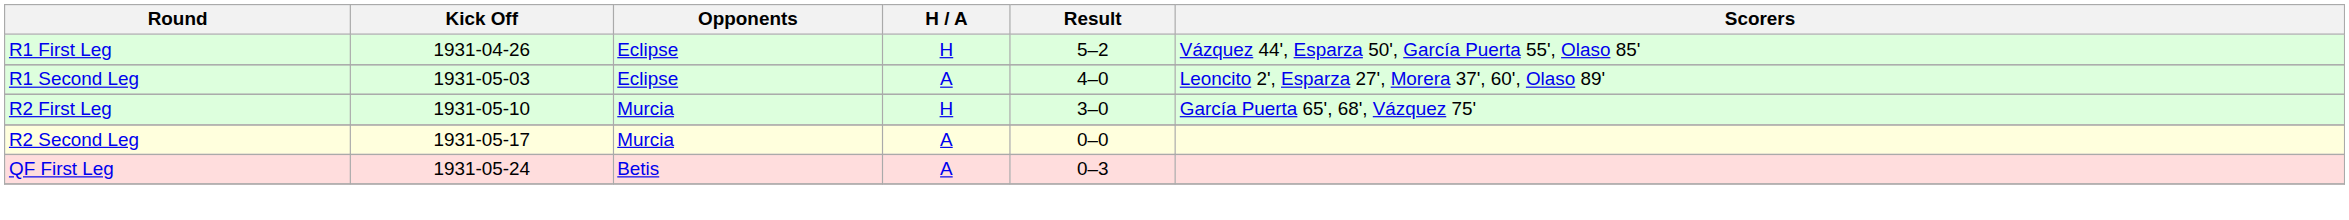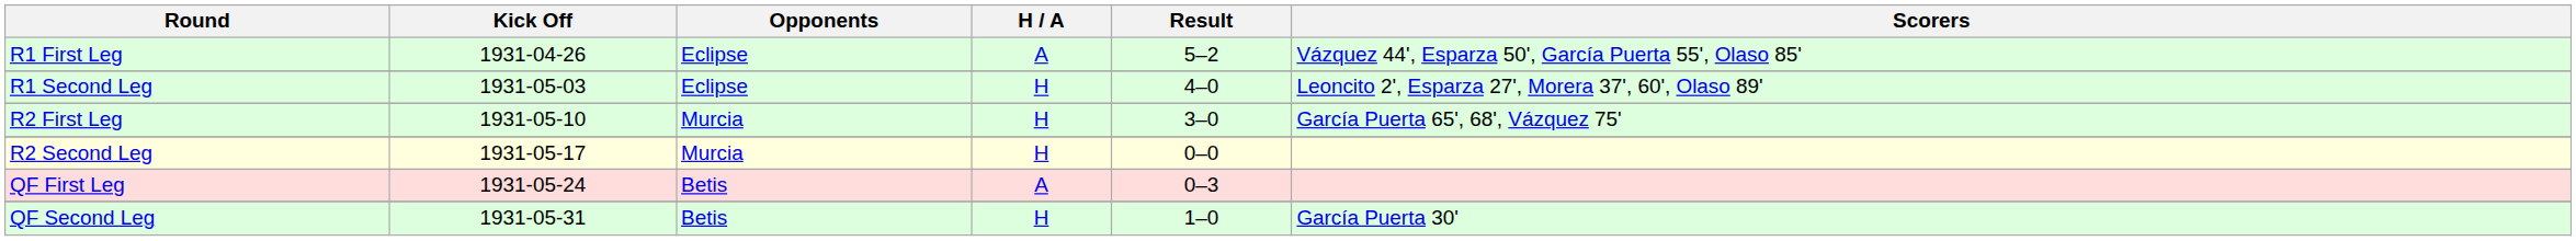R1 First Leg | H / A: H -> A
R1 Second Leg | H / A: A -> H
R2 Second Leg | H / A: A -> H
+ row: QF Second Leg | 1931-05-31 | Betis | H | 1–0 | García Puerta 30'
